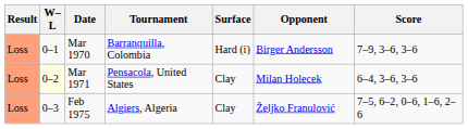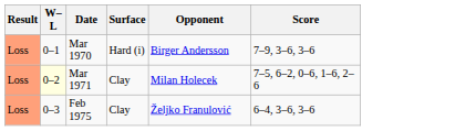- column: Tournament | Barranquilla, Colombia | Pensacola, United States | Algiers, Algeria
Mar 1971 | Score: 6–4, 3–6, 3–6 -> 7–5, 6–2, 0–6, 1–6, 2–6
Feb 1975 | Score: 7–5, 6–2, 0–6, 1–6, 2–6 -> 6–4, 3–6, 3–6
